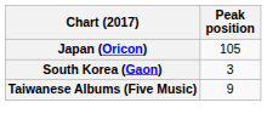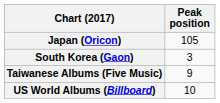+ row: US World Albums (Billboard) | 10
